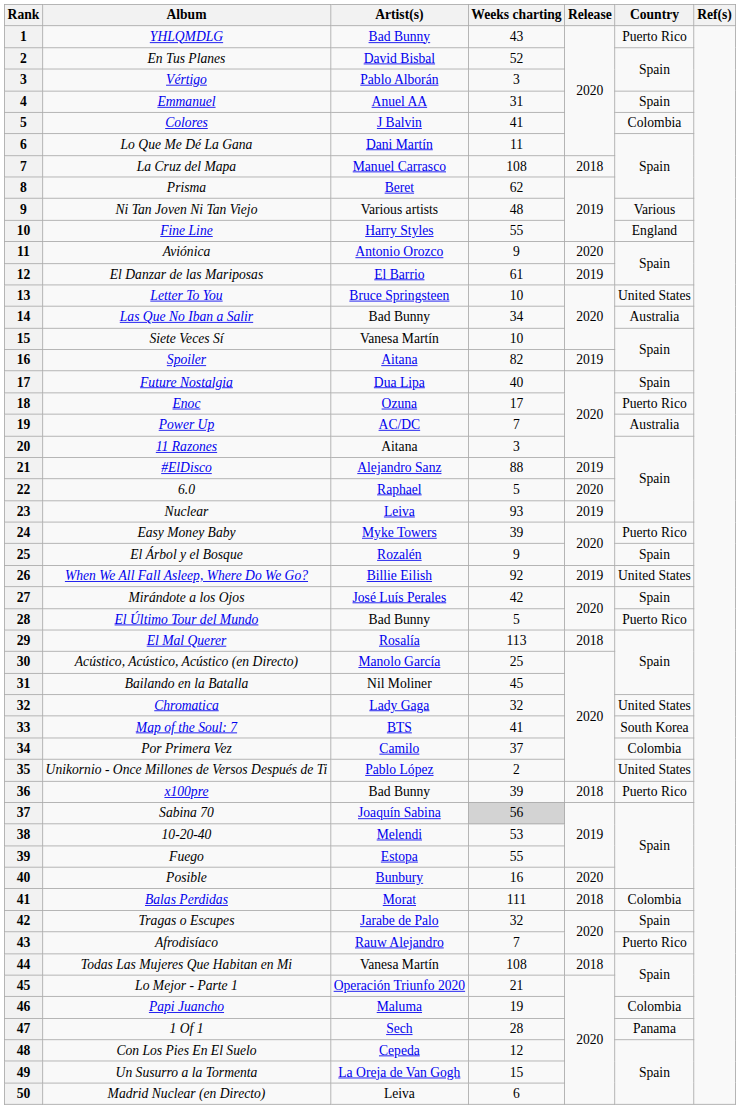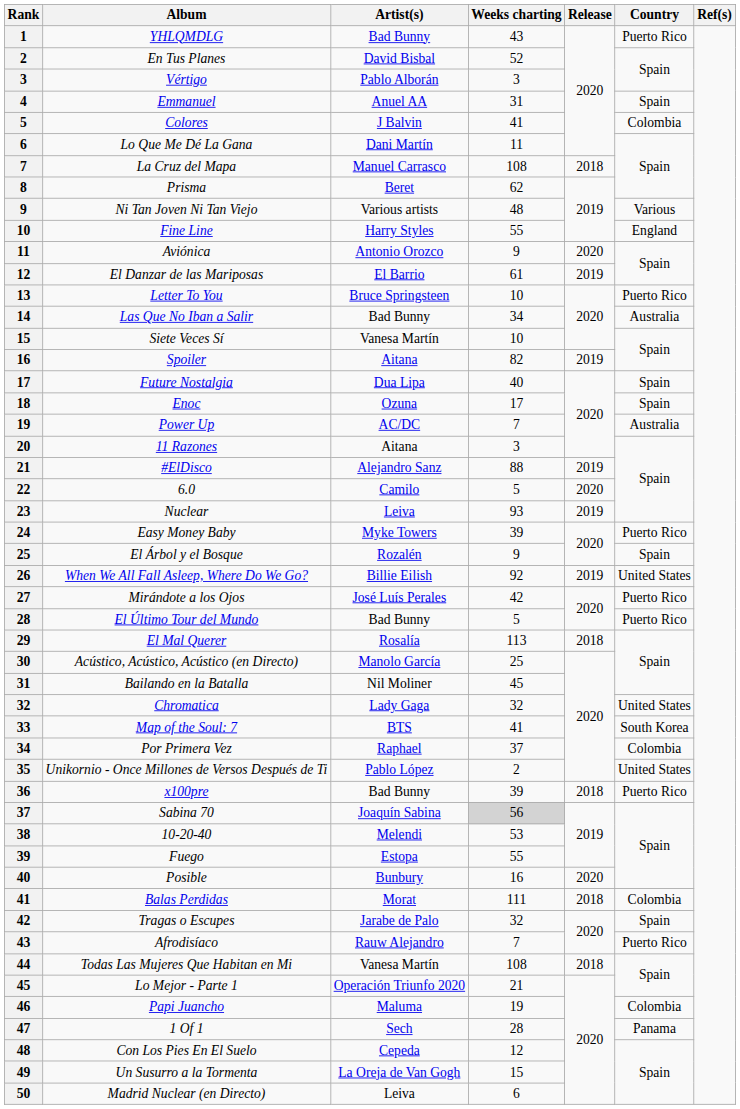Letter To You | Country: United States -> Puerto Rico
Enoc | Country: Puerto Rico -> Spain
6.0 | Artist(s): Raphael -> Camilo
Mirándote a los Ojos | Country: Spain -> Puerto Rico
Por Primera Vez | Artist(s): Camilo -> Raphael
